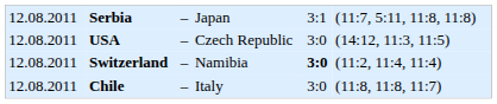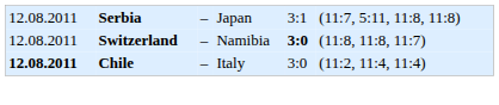- row: 12.08.2011 | USA | – | Czech Republic | 3:0 | (14:12, 11:3, 11:5)
Switzerland | column 6: (11:2, 11:4, 11:4) -> (11:8, 11:8, 11:7)
Chile | column 1: normal -> bold
Chile | column 6: (11:8, 11:8, 11:7) -> (11:2, 11:4, 11:4)
